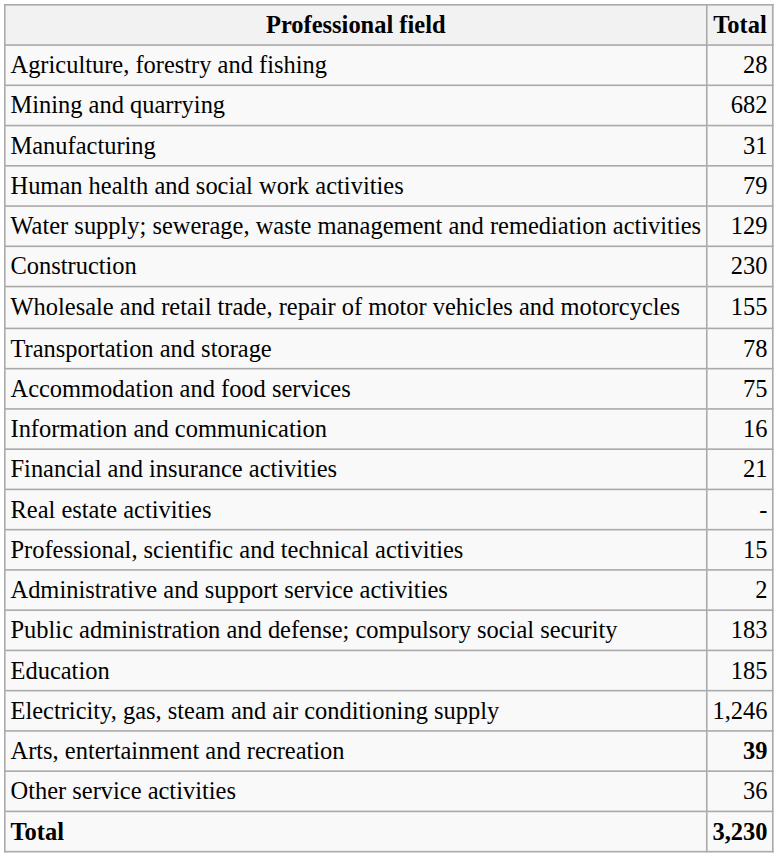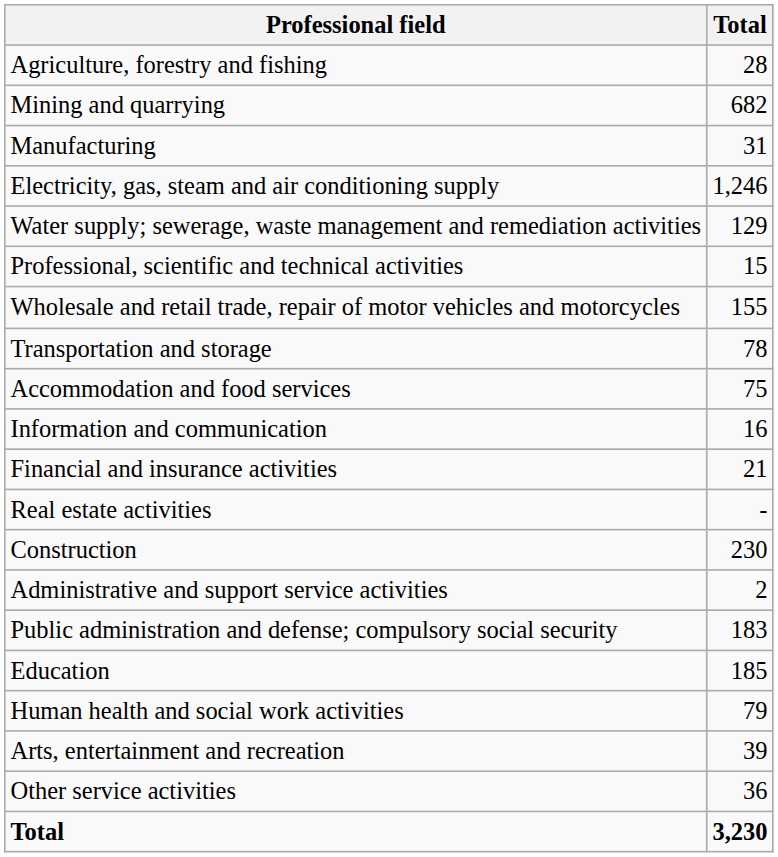rows swapped: Electricity, gas, steam and air conditioning supply <-> Human health and social work activities
rows swapped: Construction <-> Professional, scientific and technical activities
Arts, entertainment and recreation | Total: bold -> normal
